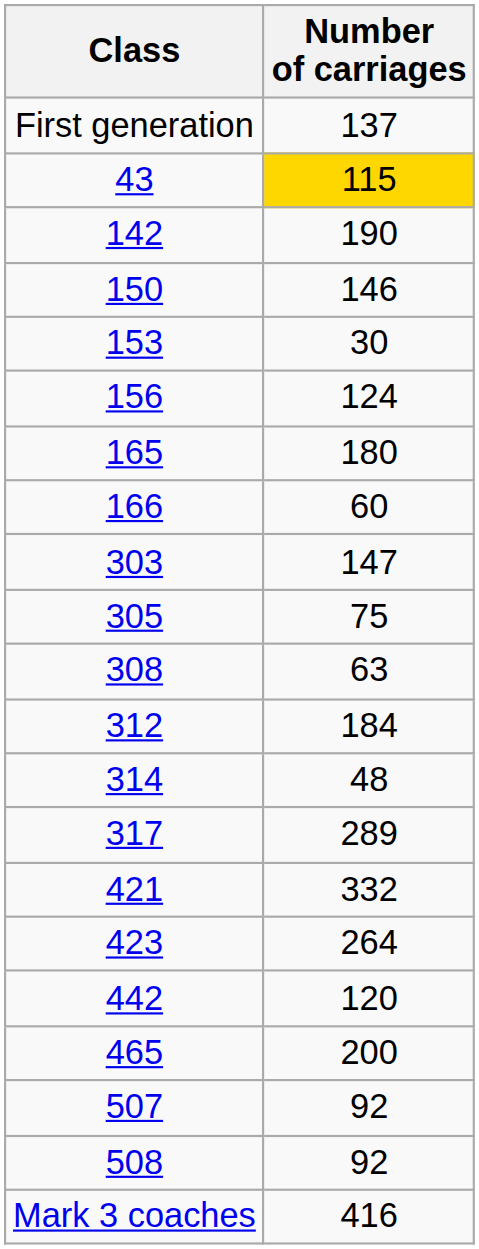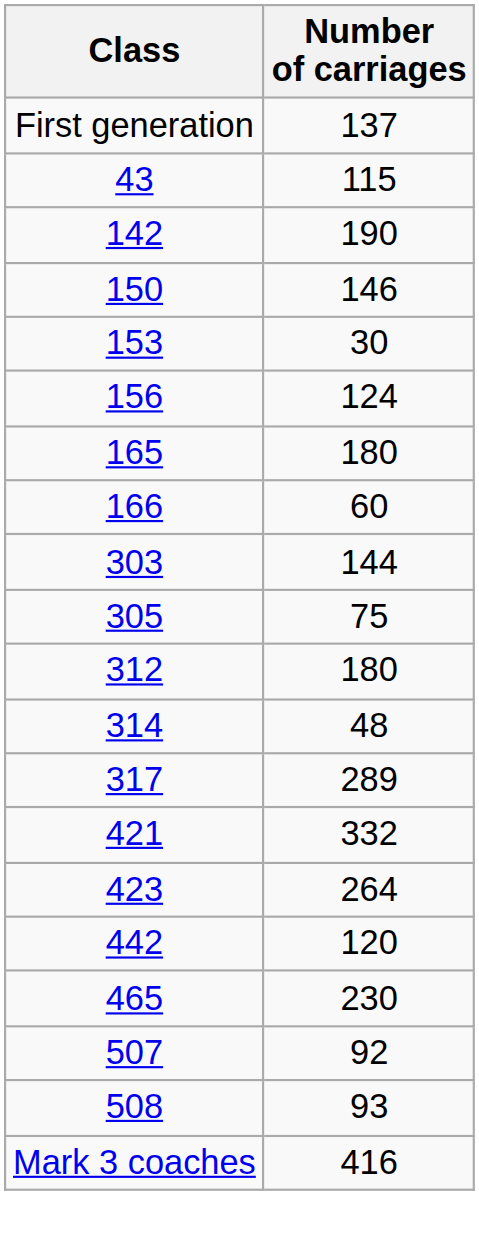43 | Number of carriages: gold background -> no background
303 | Number of carriages: 147 -> 144
- row: 308 | 63
312 | Number of carriages: 184 -> 180
465 | Number of carriages: 200 -> 230
508 | Number of carriages: 92 -> 93
